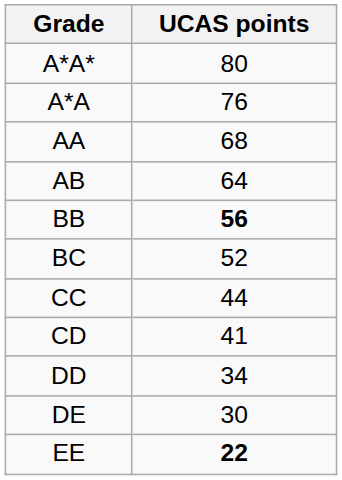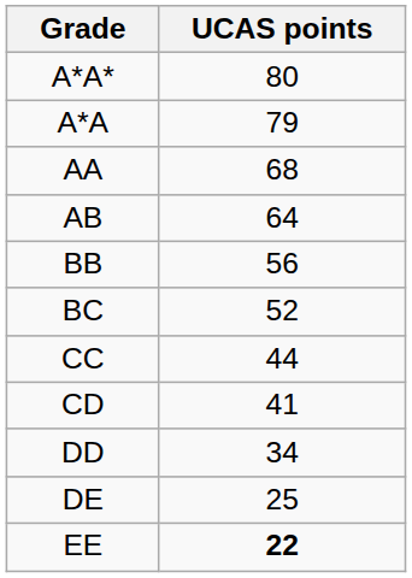A*A | UCAS points: 76 -> 79
BB | UCAS points: bold -> normal
DE | UCAS points: 30 -> 25
